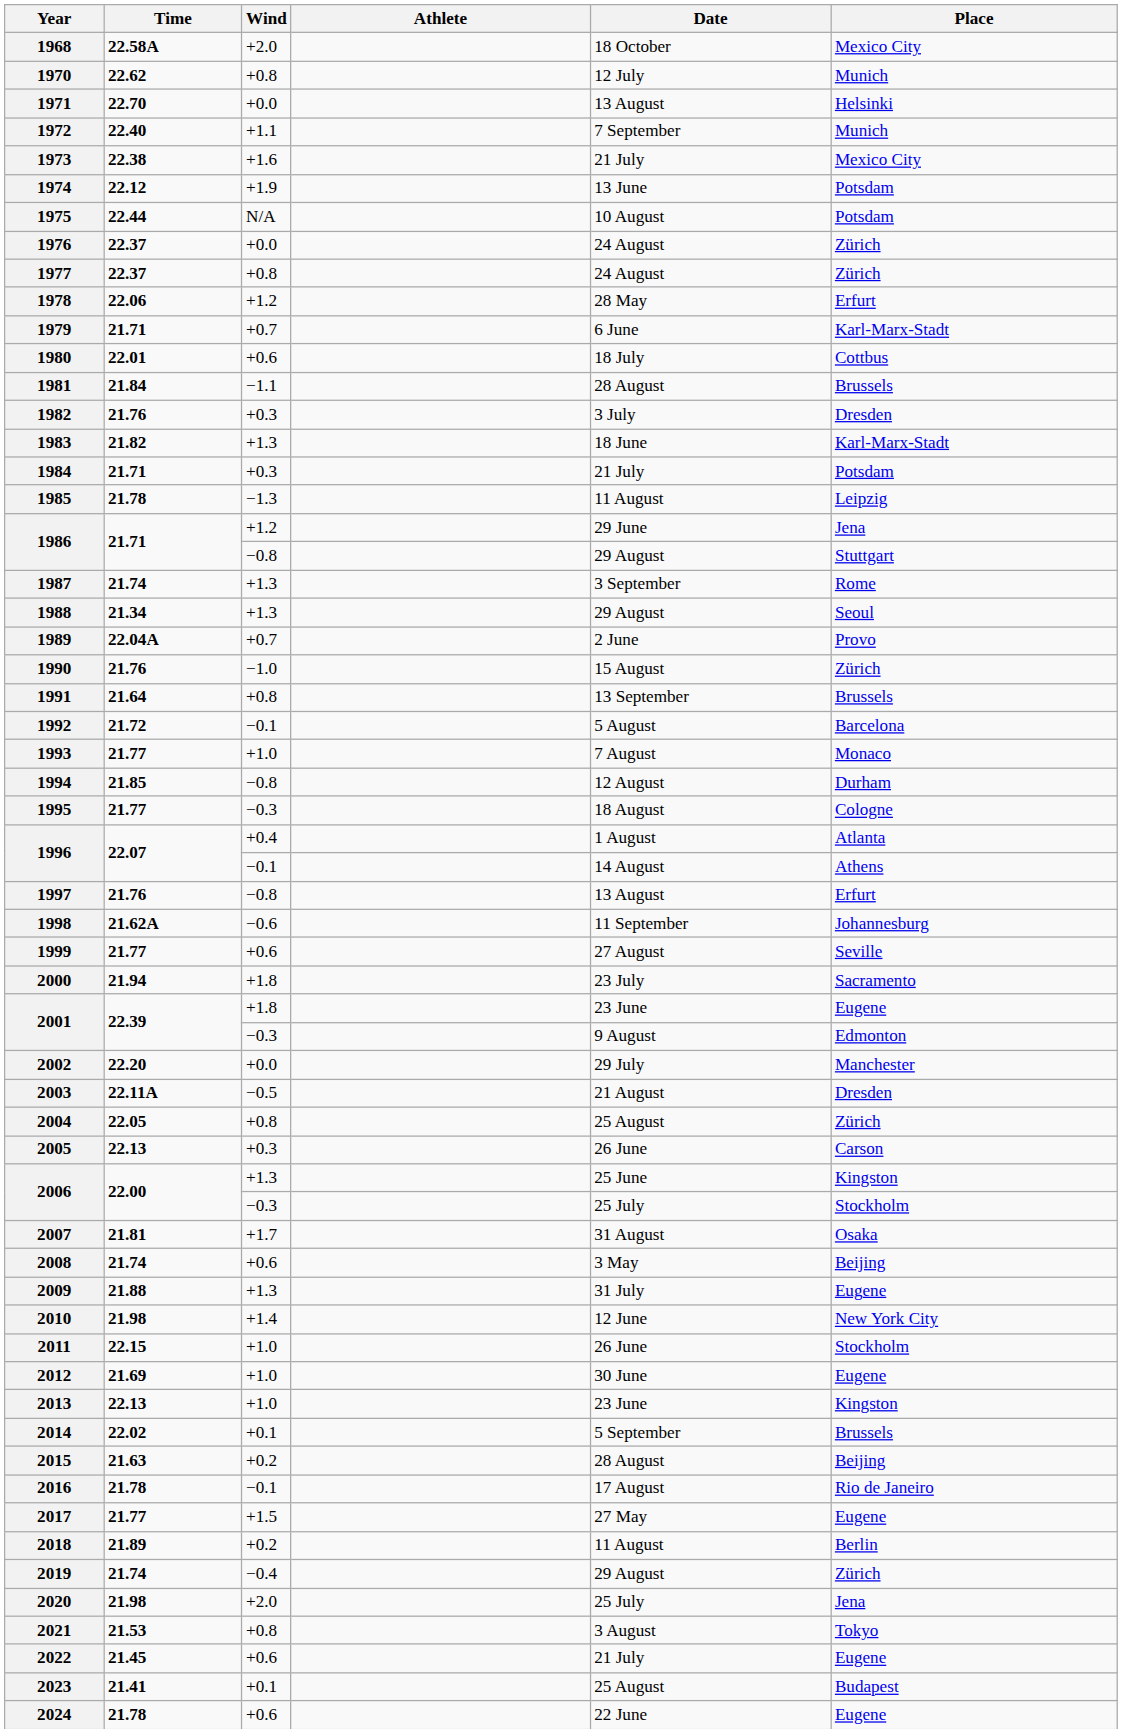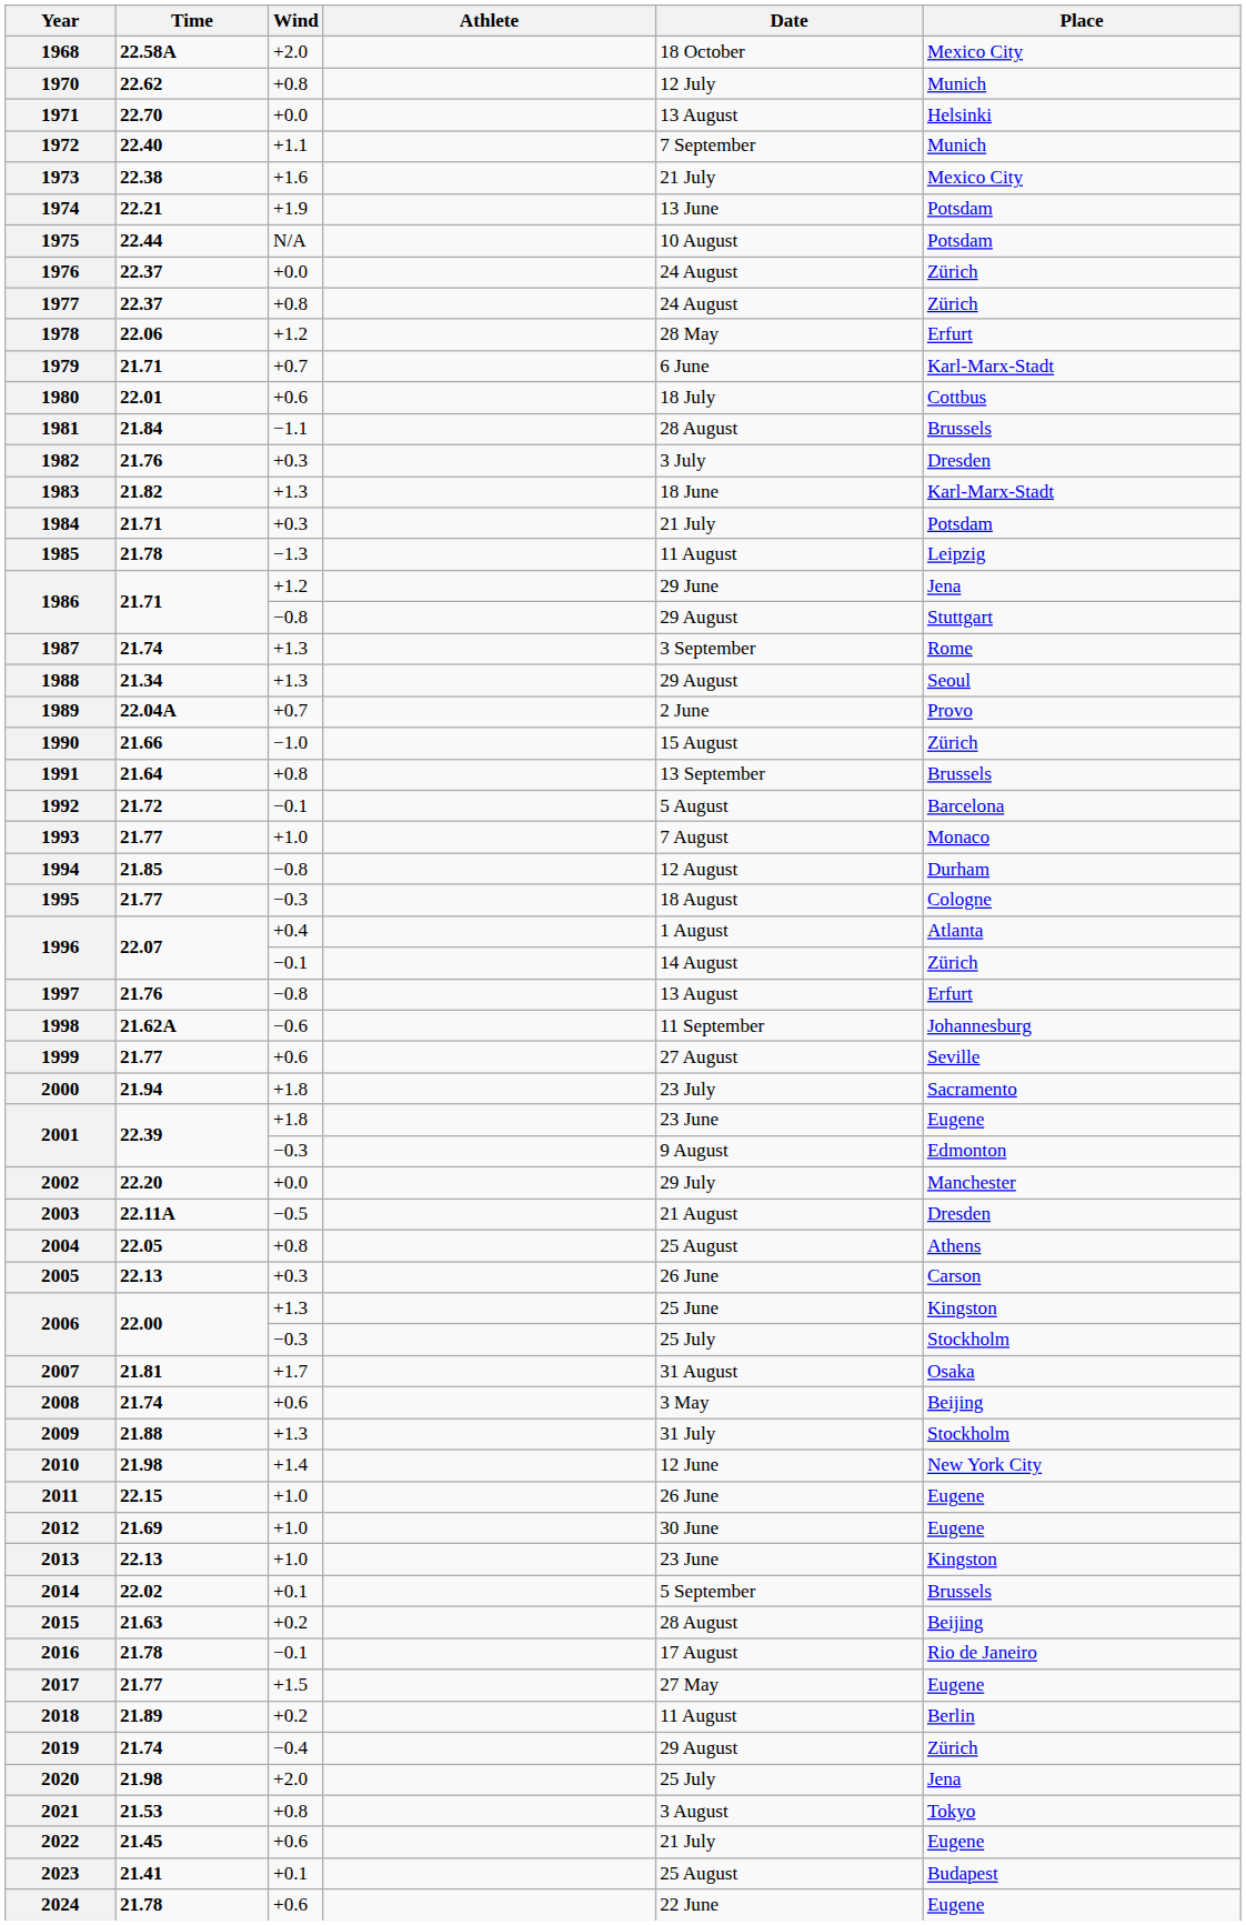1974 | Time: 22.12 -> 22.21
1990 | Time: 21.76 -> 21.66
1996 / −0.1 | Place: Athens -> Zürich
2004 | Place: Zürich -> Athens
2009 | Place: Eugene -> Stockholm
2011 | Place: Stockholm -> Eugene
